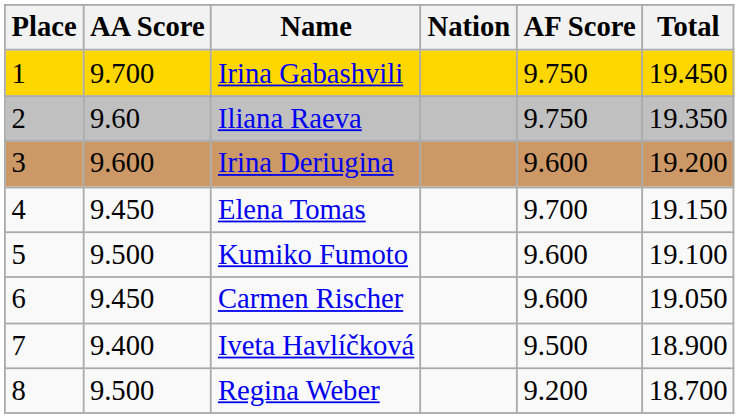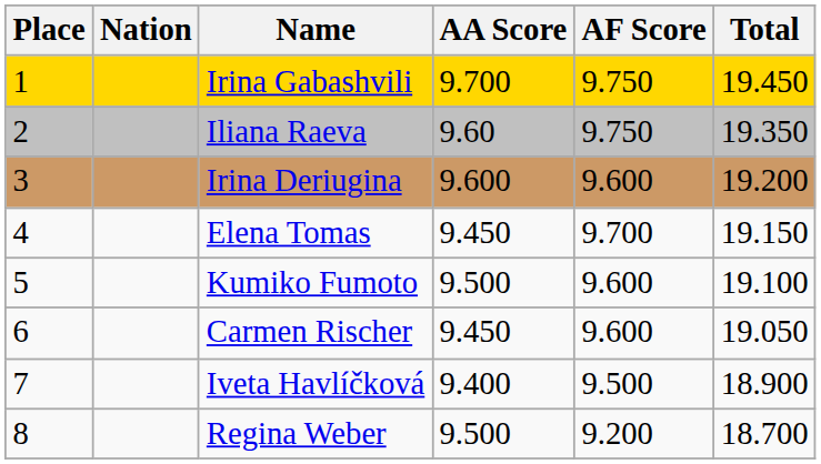columns swapped: Nation <-> AA Score
